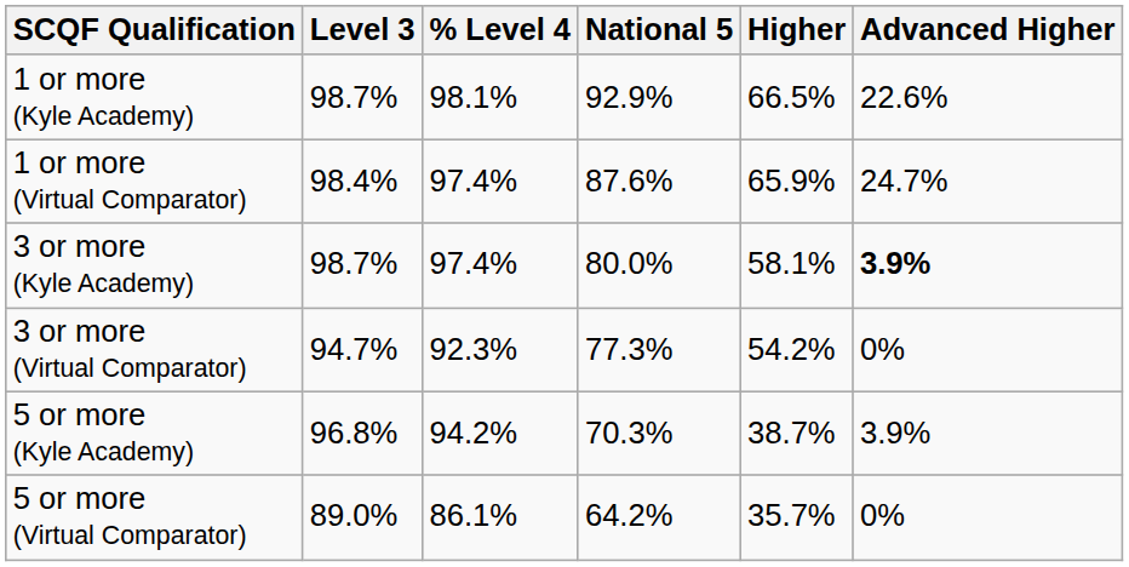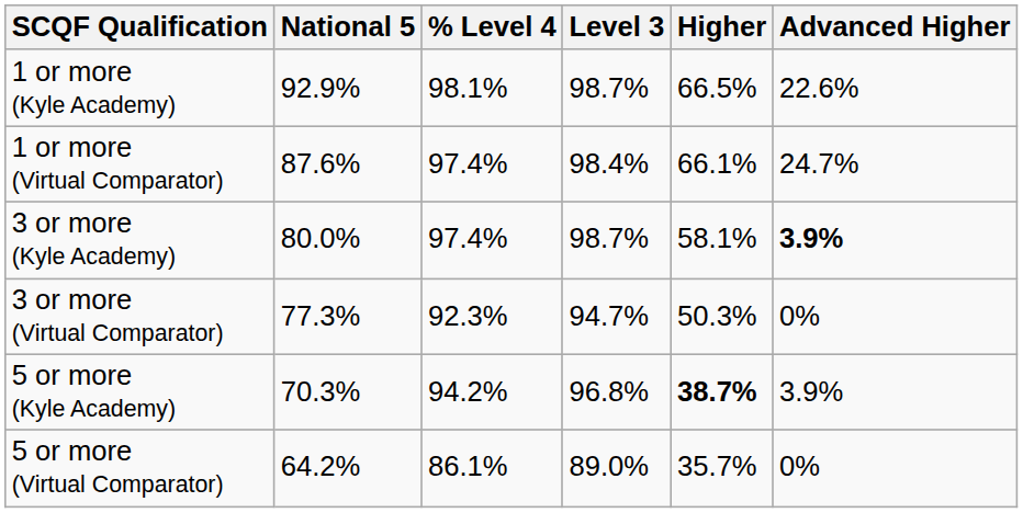columns swapped: Level 3 <-> National 5
1 or more (Virtual Comparator) | Higher: 65.9% -> 66.1%
3 or more (Virtual Comparator) | Higher: 54.2% -> 50.3%
5 or more (Kyle Academy) | Higher: normal -> bold
